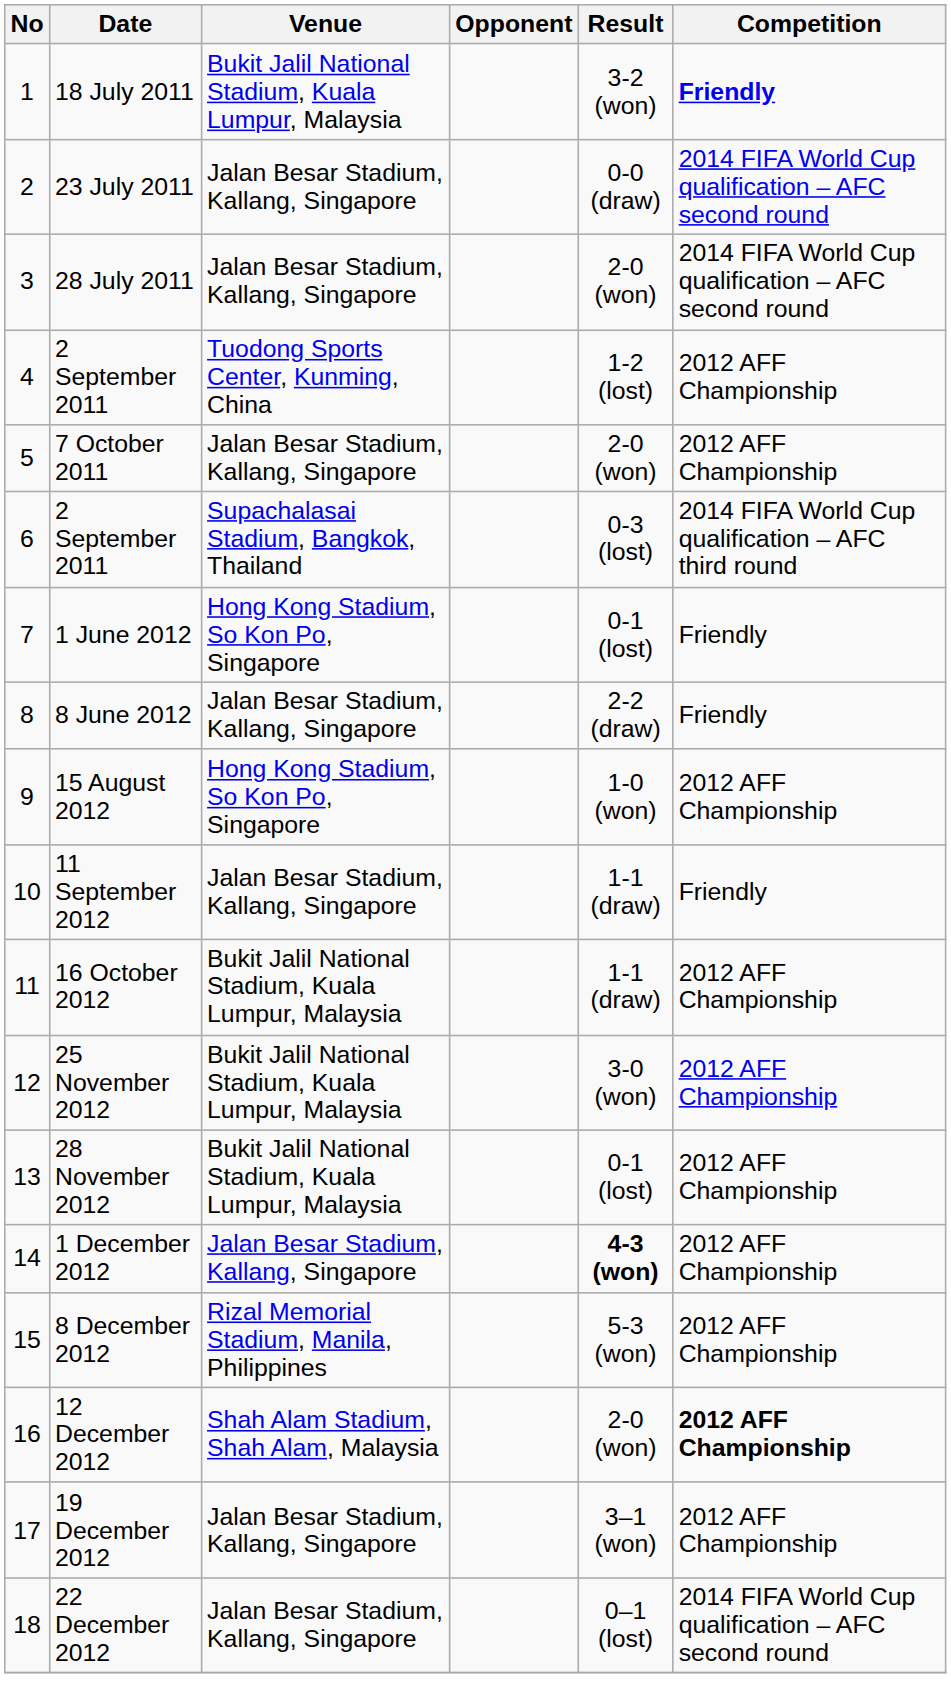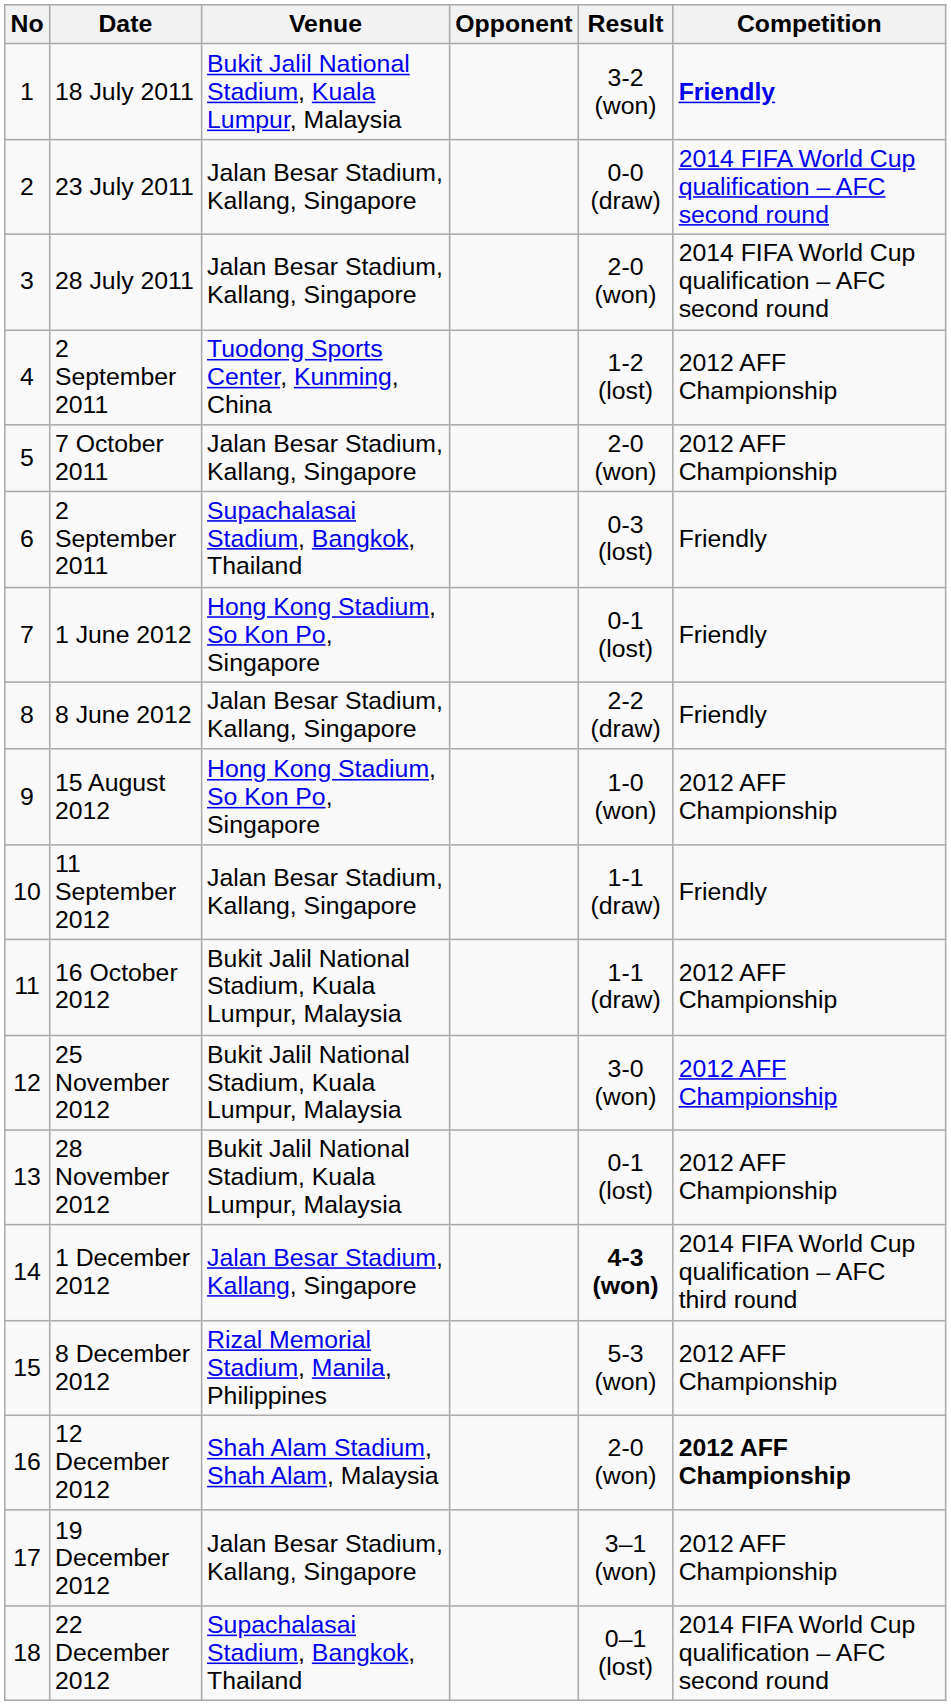6 / 2 September 2011 | Competition: 2014 FIFA World Cup qualification – AFC third round -> Friendly
1 December 2012 | Competition: 2012 AFF Championship -> 2014 FIFA World Cup qualification – AFC third round
22 December 2012 | Venue: Jalan Besar Stadium, Kallang, Singapore -> Supachalasai Stadium, Bangkok, Thailand
